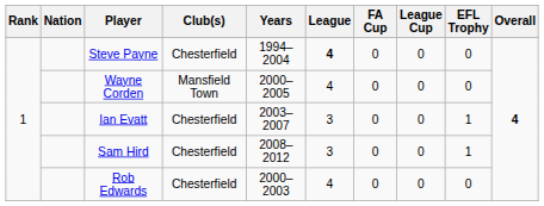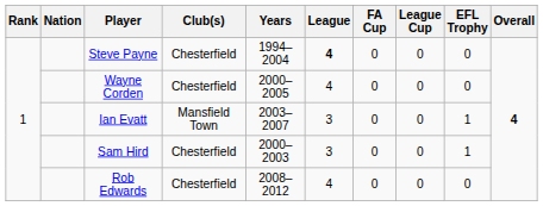Wayne Corden | Club(s): Mansfield Town -> Chesterfield
Ian Evatt | Club(s): Chesterfield -> Mansfield Town
Sam Hird | Years: 2008–2012 -> 2000–2003
Rob Edwards | Years: 2000–2003 -> 2008–2012
